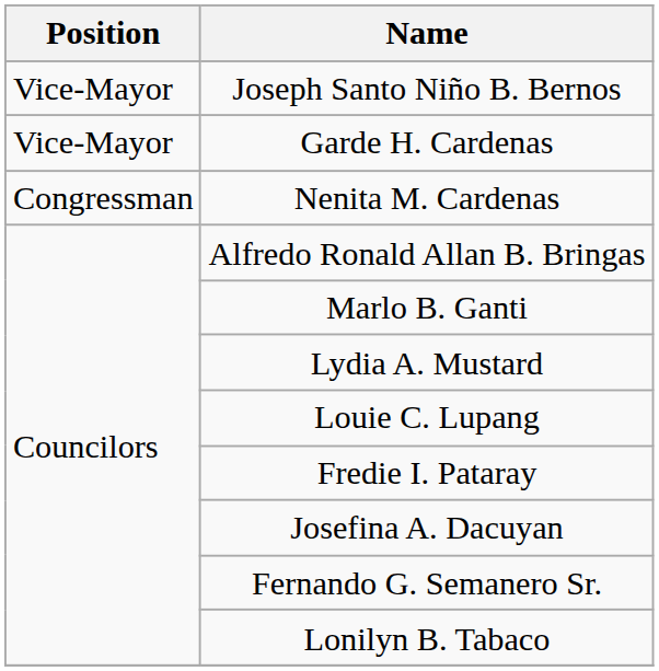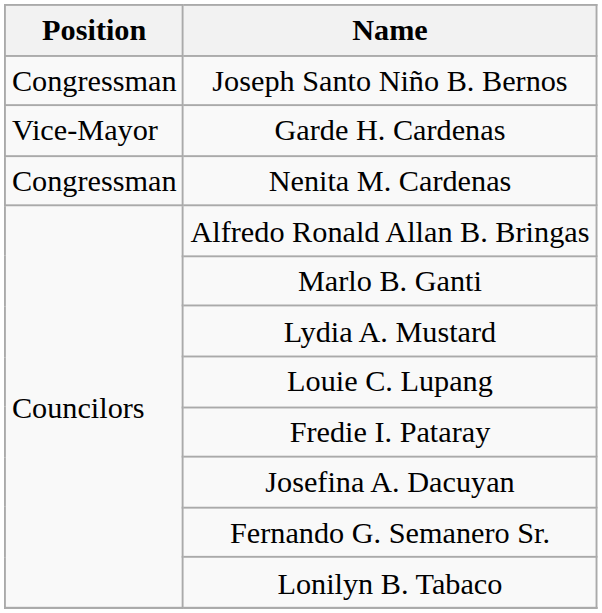Joseph Santo Niño B. Bernos | Position: Vice-Mayor -> Congressman
